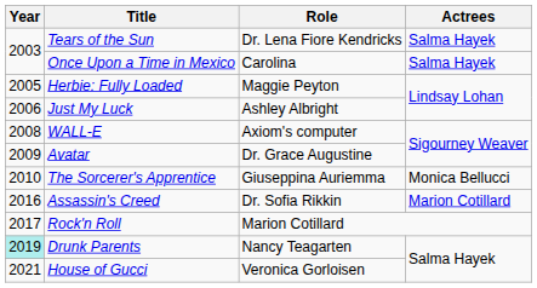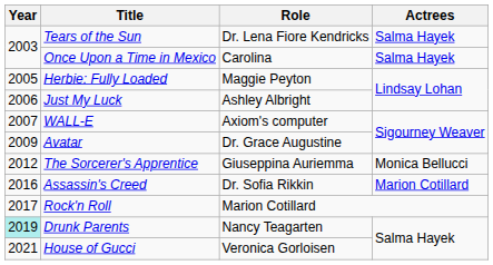WALL-E | Year: 2008 -> 2007
The Sorcerer's Apprentice | Year: 2010 -> 2012
